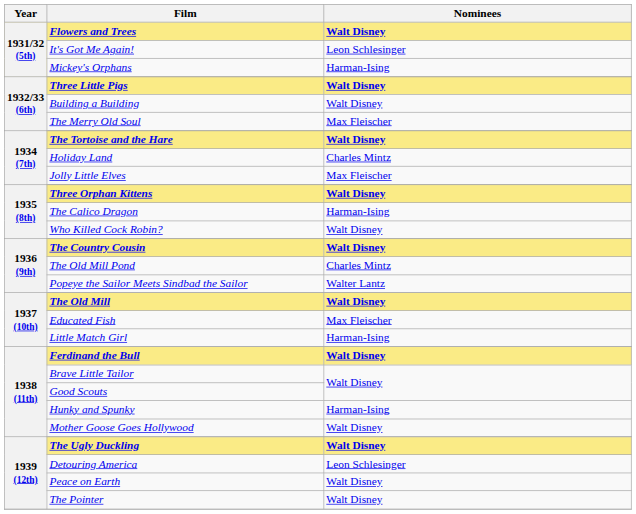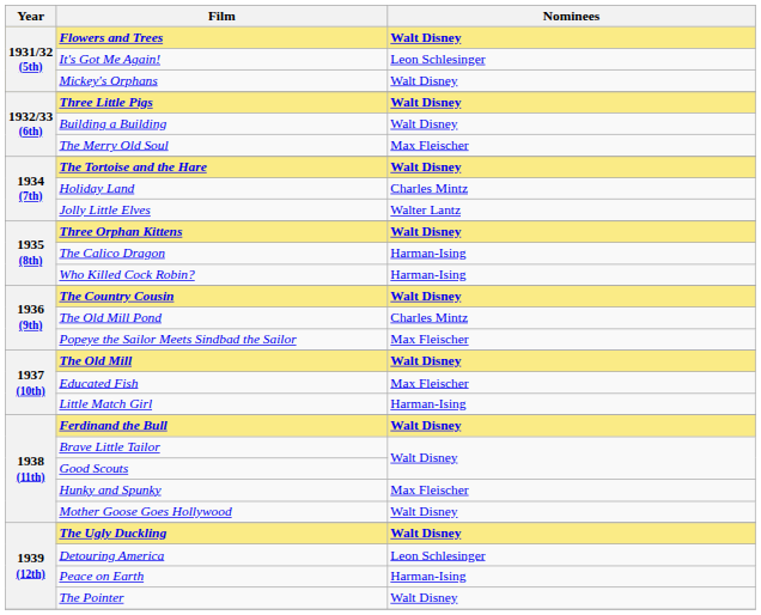Mickey's Orphans | Nominees: Harman-Ising -> Walt Disney
Jolly Little Elves | Nominees: Max Fleischer -> Walter Lantz
Who Killed Cock Robin? | Nominees: Walt Disney -> Harman-Ising
Popeye the Sailor Meets Sindbad the Sailor | Nominees: Walter Lantz -> Max Fleischer
Hunky and Spunky | Nominees: Harman-Ising -> Max Fleischer
Peace on Earth | Nominees: Walt Disney -> Harman-Ising
